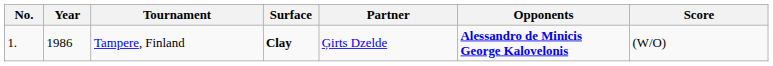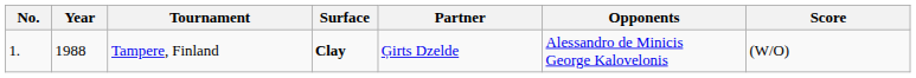Tampere, Finland | Year: 1986 -> 1988
Tampere, Finland | Opponents: bold -> normal
